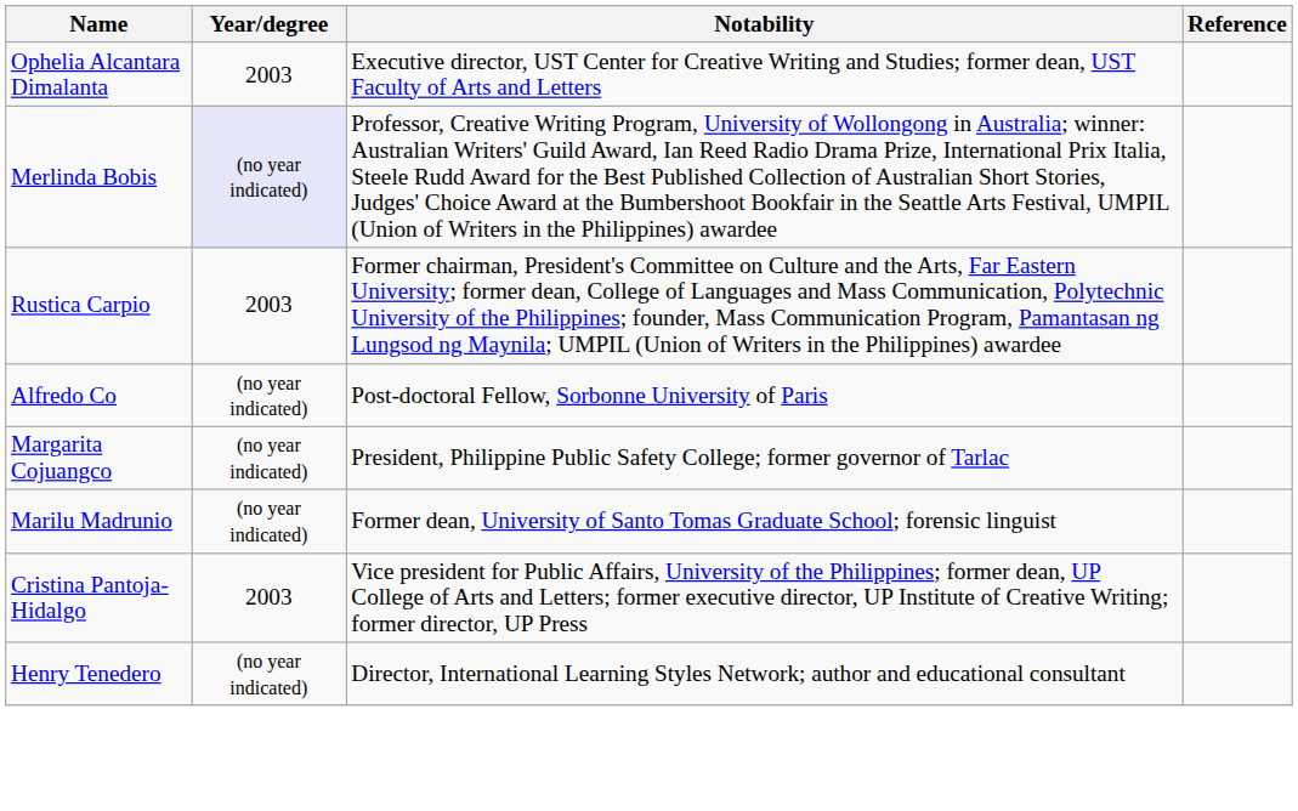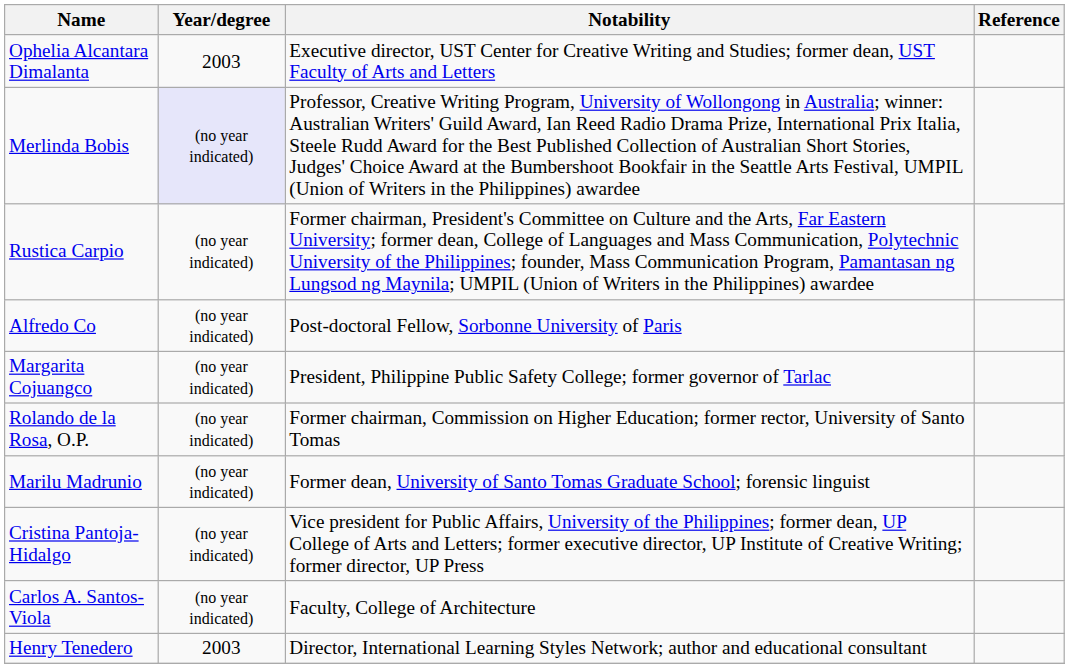Rustica Carpio | Year/degree: 2003 -> (no year indicated)
+ row: Rolando de la Rosa, O.P. | (no year indicated) | Former chairman, Commission on Higher Education; former rector, University of Santo Tomas
Cristina Pantoja-Hidalgo | Year/degree: 2003 -> (no year indicated)
+ row: Carlos A. Santos-Viola | (no year indicated) | Faculty, College of Architecture
Henry Tenedero | Year/degree: (no year indicated) -> 2003
